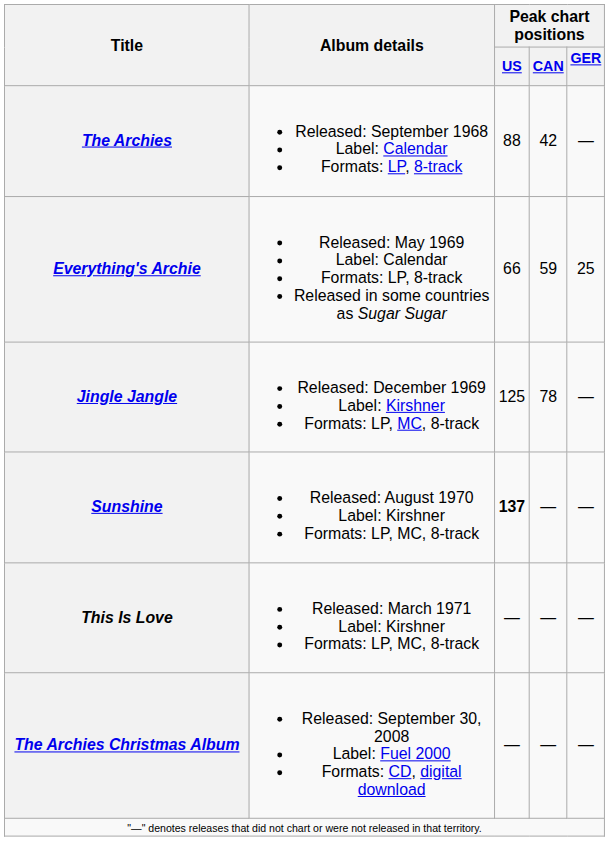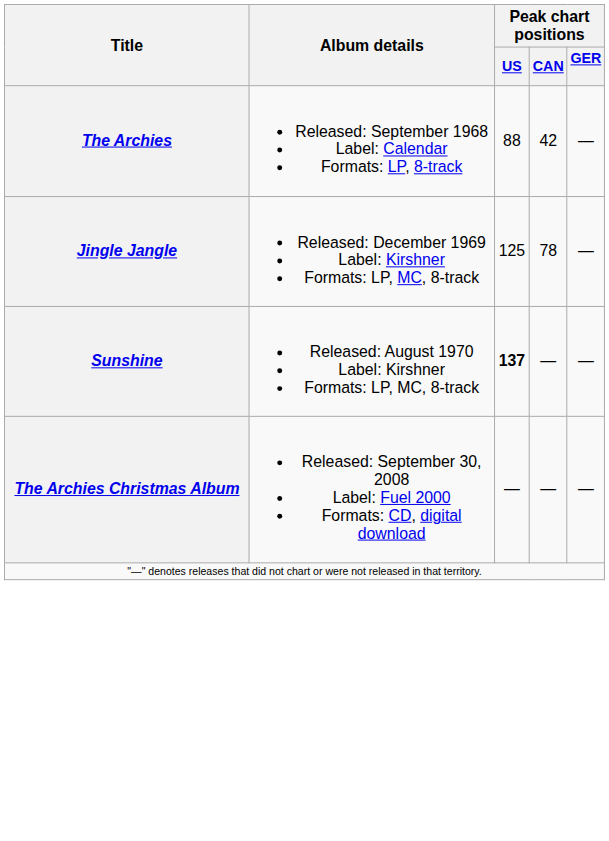- row: Everything's Archie | Released: May 1969 Label: Calendar Formats: LP, 8-track Released in some countries as Sugar Sugar | 66 | 59 | 25
- row: This Is Love | Released: March 1971 Label: Kirshner Formats: LP, MC, 8-track | — | — | —
